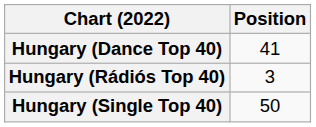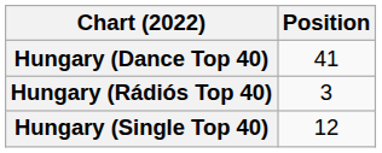Hungary (Single Top 40) | Position: 50 -> 12
